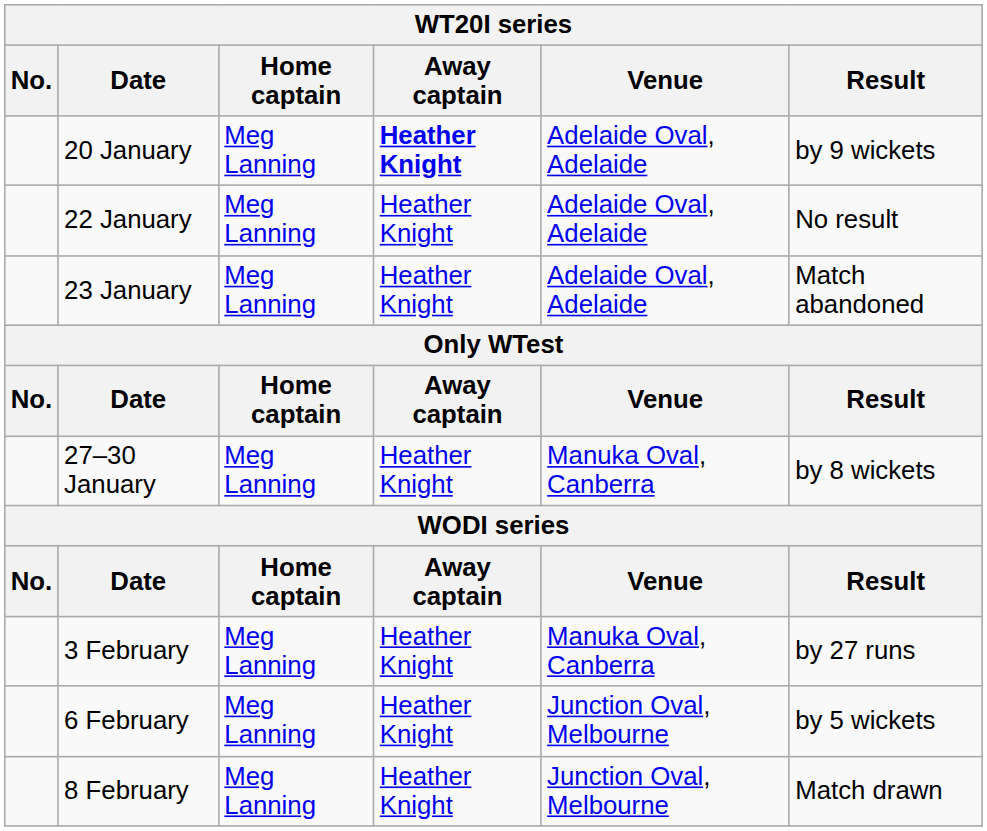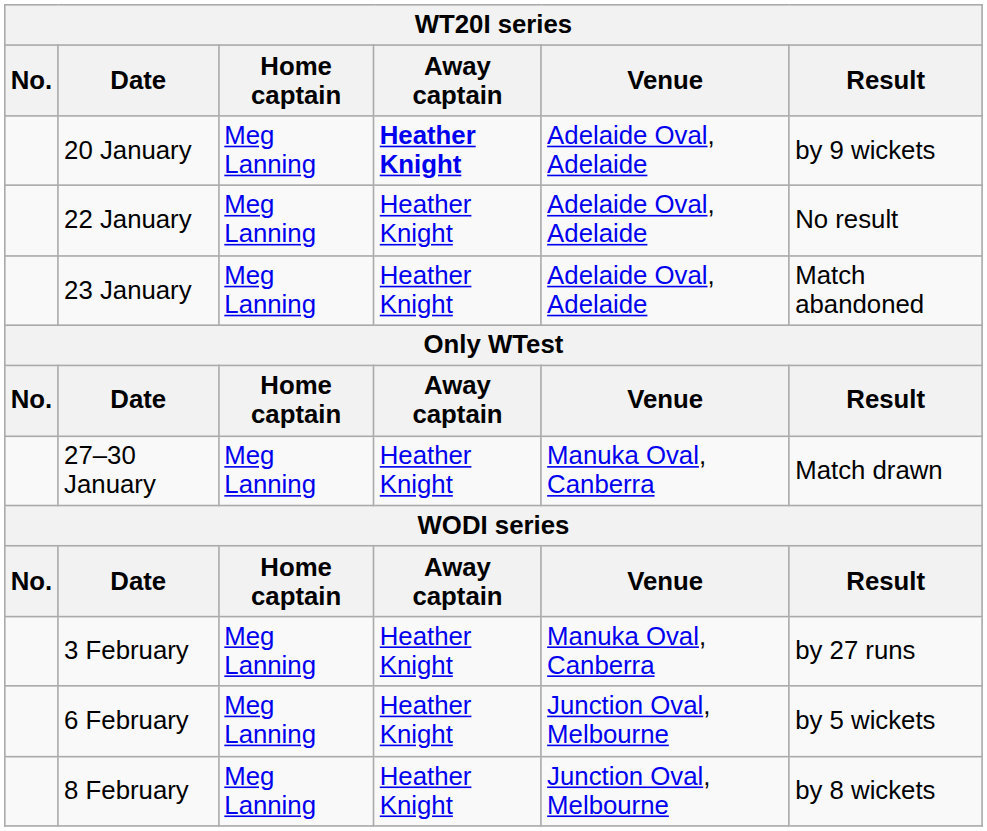27–30 January | Result: by 8 wickets -> Match drawn
8 February | Result: Match drawn -> by 8 wickets
